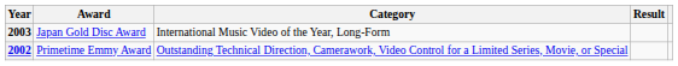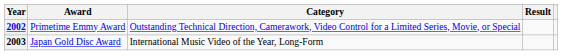rows swapped: 2002 <-> 2003
